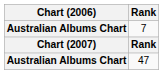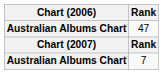rows swapped: 7 <-> 47
